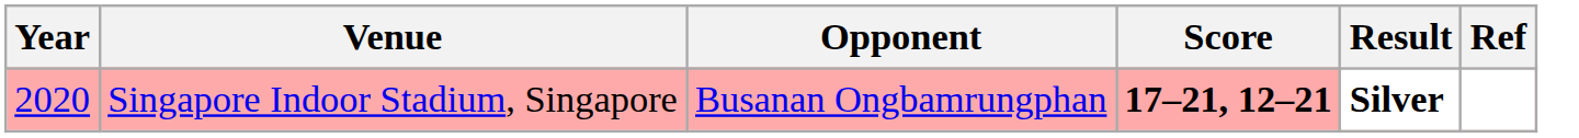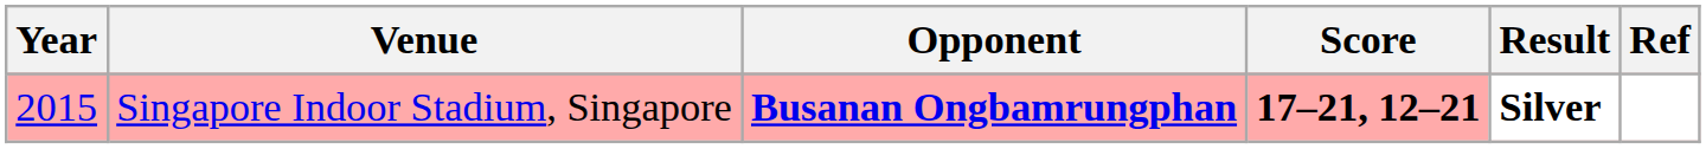Singapore Indoor Stadium, Singapore | Year: 2020 -> 2015
Singapore Indoor Stadium, Singapore | Opponent: normal -> bold
